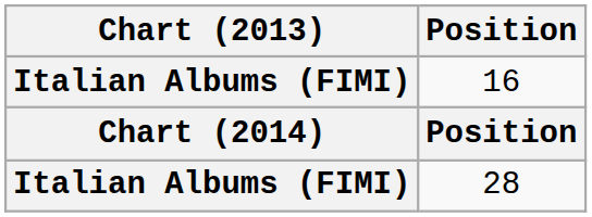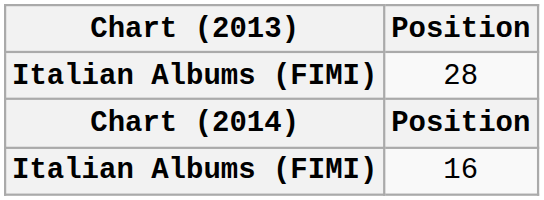rows swapped: 16 <-> 28
